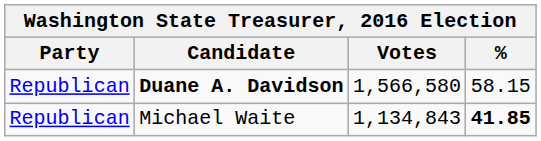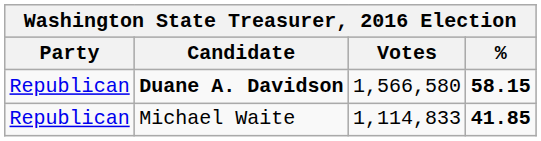Duane A. Davidson | %: normal -> bold
Michael Waite | Votes: 1,134,843 -> 1,114,833
